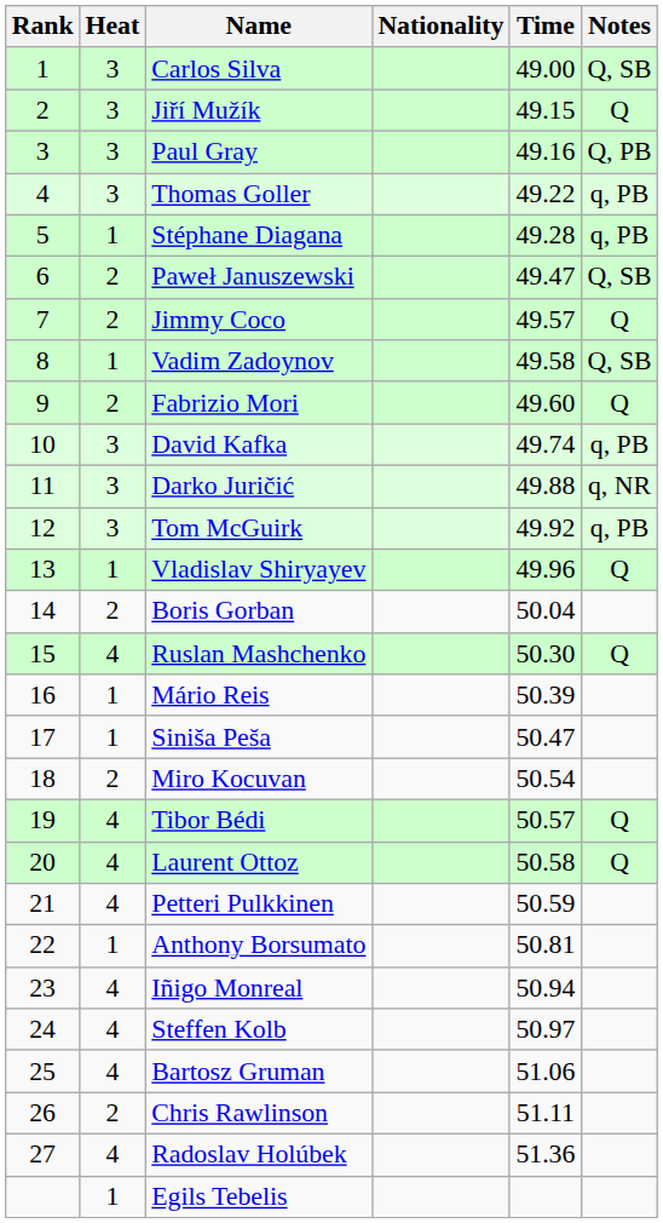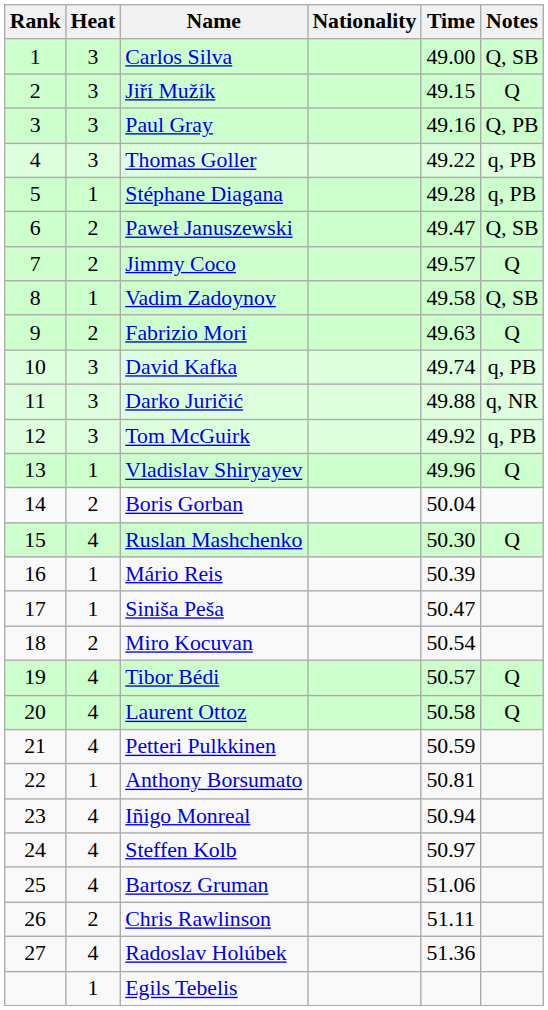Fabrizio Mori | Time: 49.60 -> 49.63
